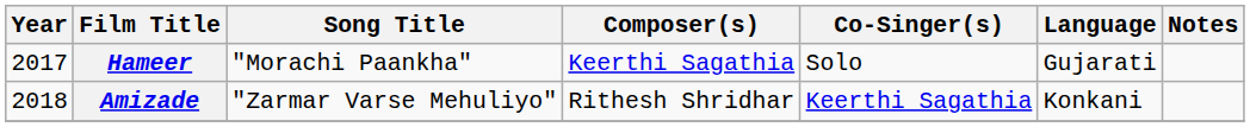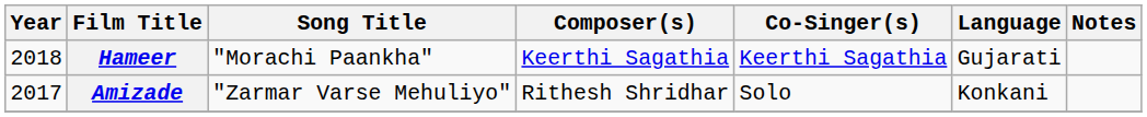Hameer | Year: 2017 -> 2018
Hameer | Co-Singer(s): Solo -> Keerthi Sagathia
Amizade | Year: 2018 -> 2017
Amizade | Co-Singer(s): Keerthi Sagathia -> Solo
